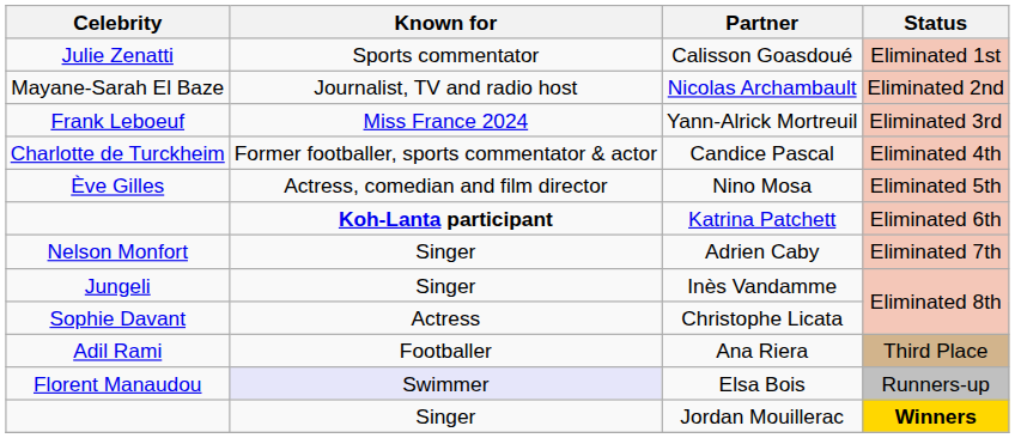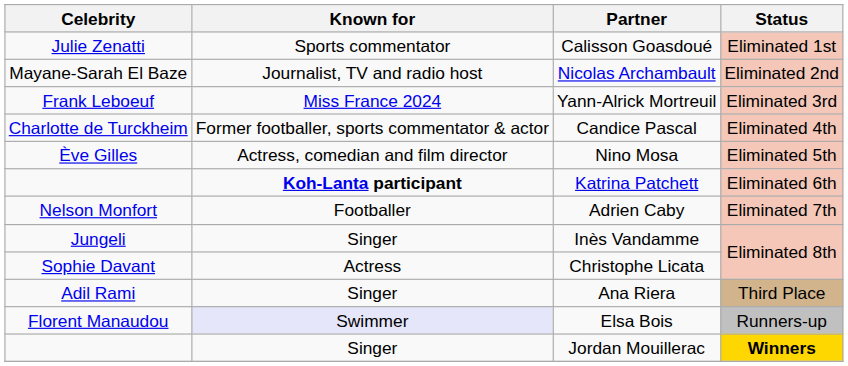Adrien Caby | Known for: Singer -> Footballer
Ana Riera | Known for: Footballer -> Singer
